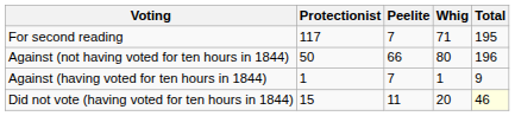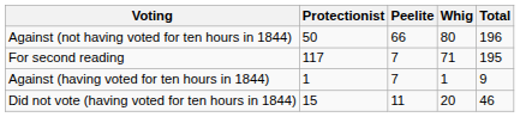rows swapped: For second reading <-> Against (not having voted for ten hours in 1844)
Did not vote (having voted for ten hours in 1844) | Total: lightyellow background -> no background
